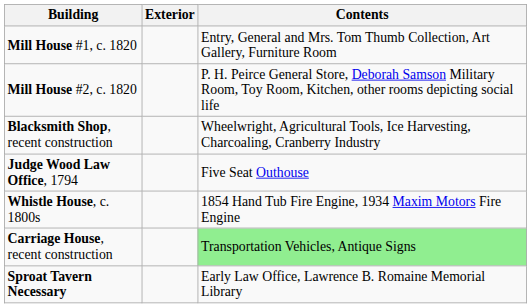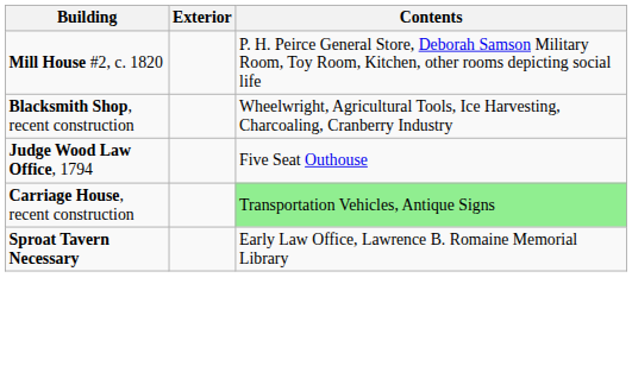- row: Mill House #1, c. 1820 | Entry, General and Mrs. Tom Thumb Collection, Art Gallery, Furniture Room
- row: Whistle House, c. 1800s | 1854 Hand Tub Fire Engine, 1934 Maxim Motors Fire Engine
